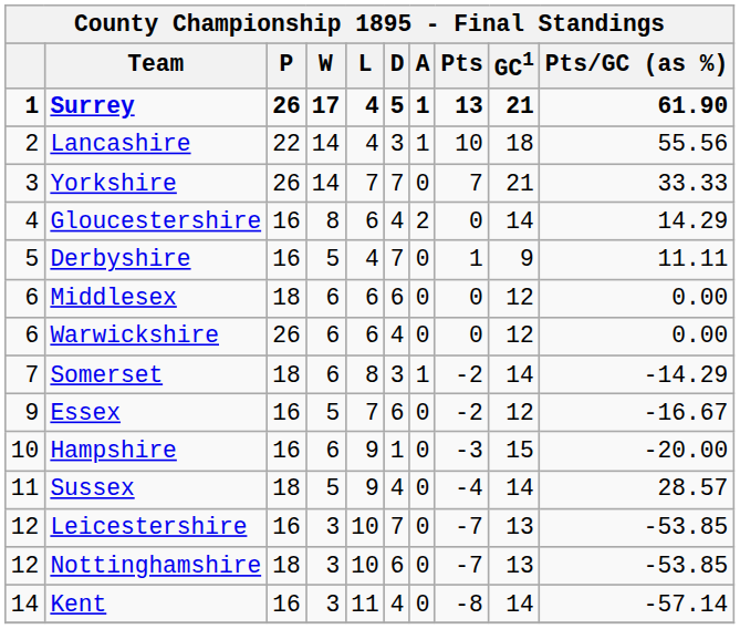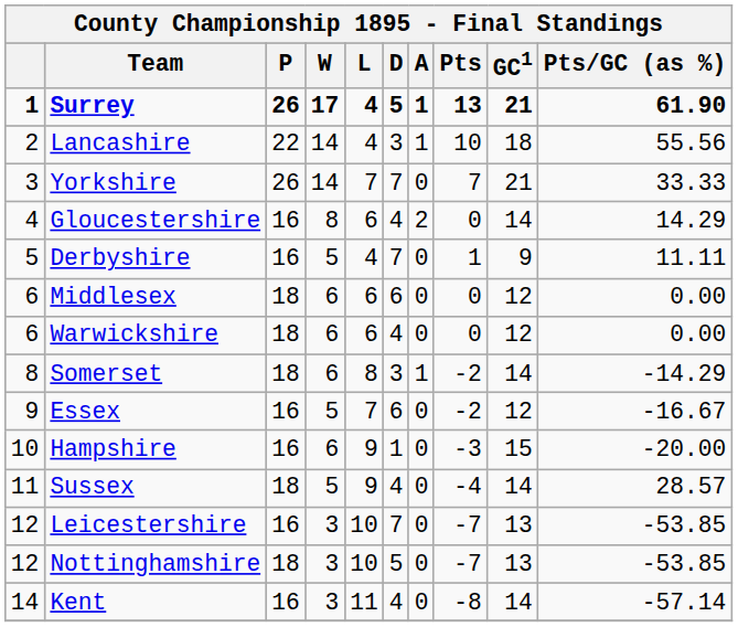Warwickshire | P: 26 -> 18
Somerset | column 1: 7 -> 8
Nottinghamshire | D: 6 -> 5
